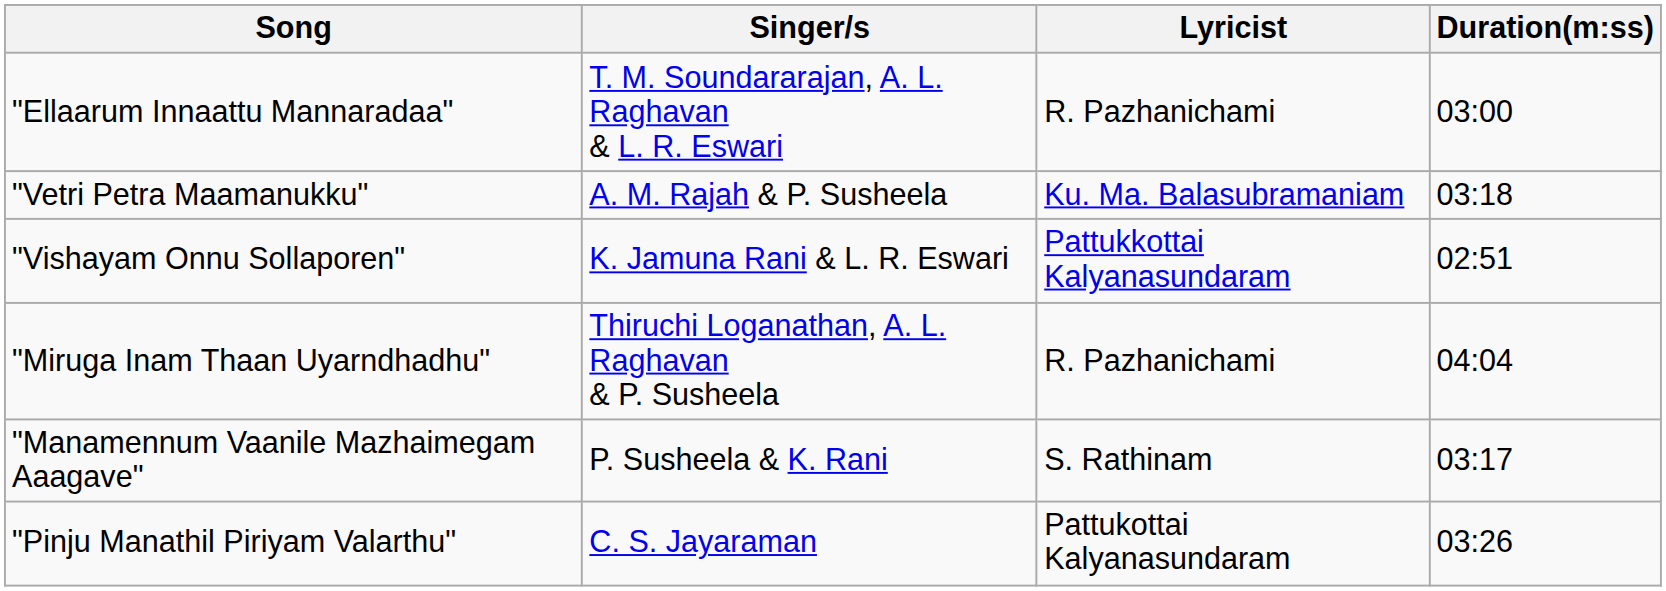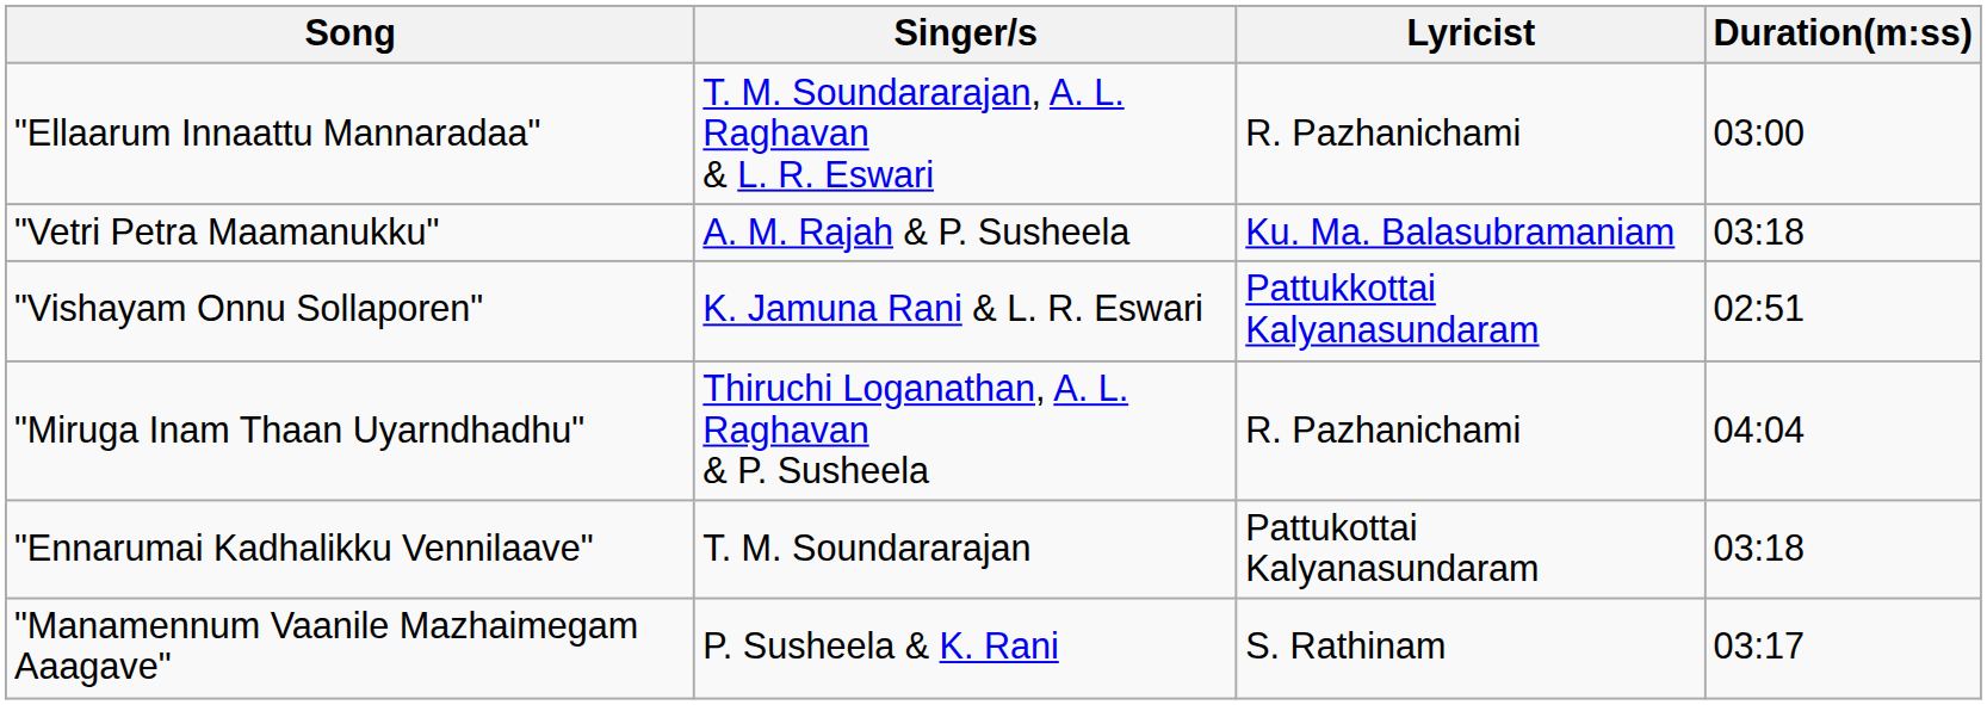+ row: "Ennarumai Kadhalikku Vennilaave" | T. M. Soundararajan | Pattukottai Kalyanasundaram | 03:18
- row: "Pinju Manathil Piriyam Valarthu" | C. S. Jayaraman | Pattukottai Kalyanasundaram | 03:26
